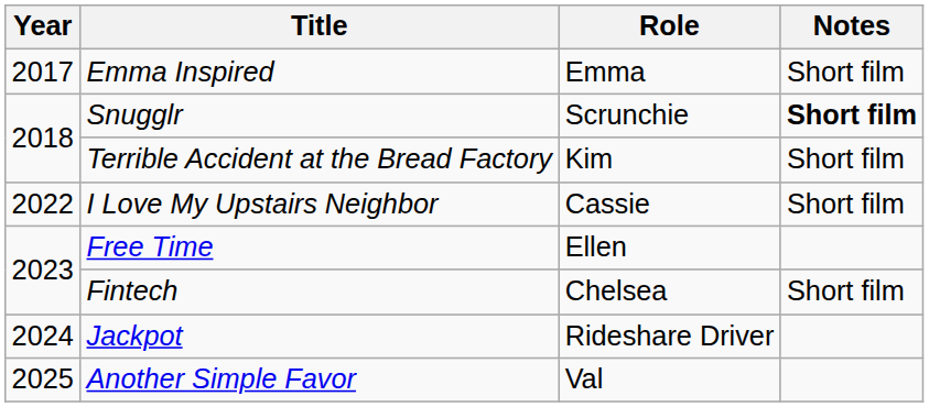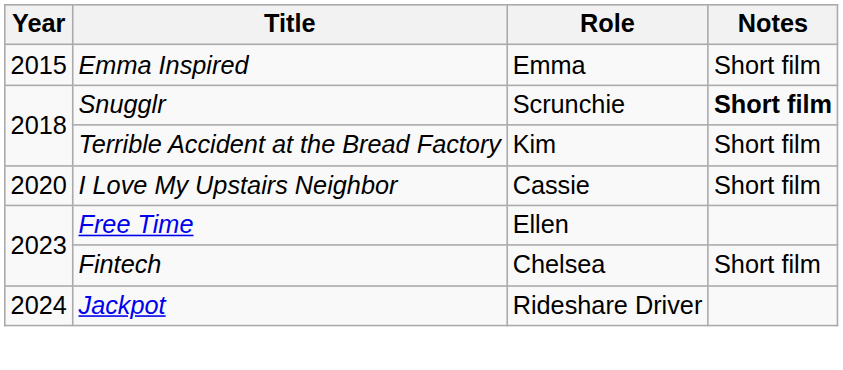Emma Inspired | Year: 2017 -> 2015
I Love My Upstairs Neighbor | Year: 2022 -> 2020
- row: 2025 | Another Simple Favor | Val
